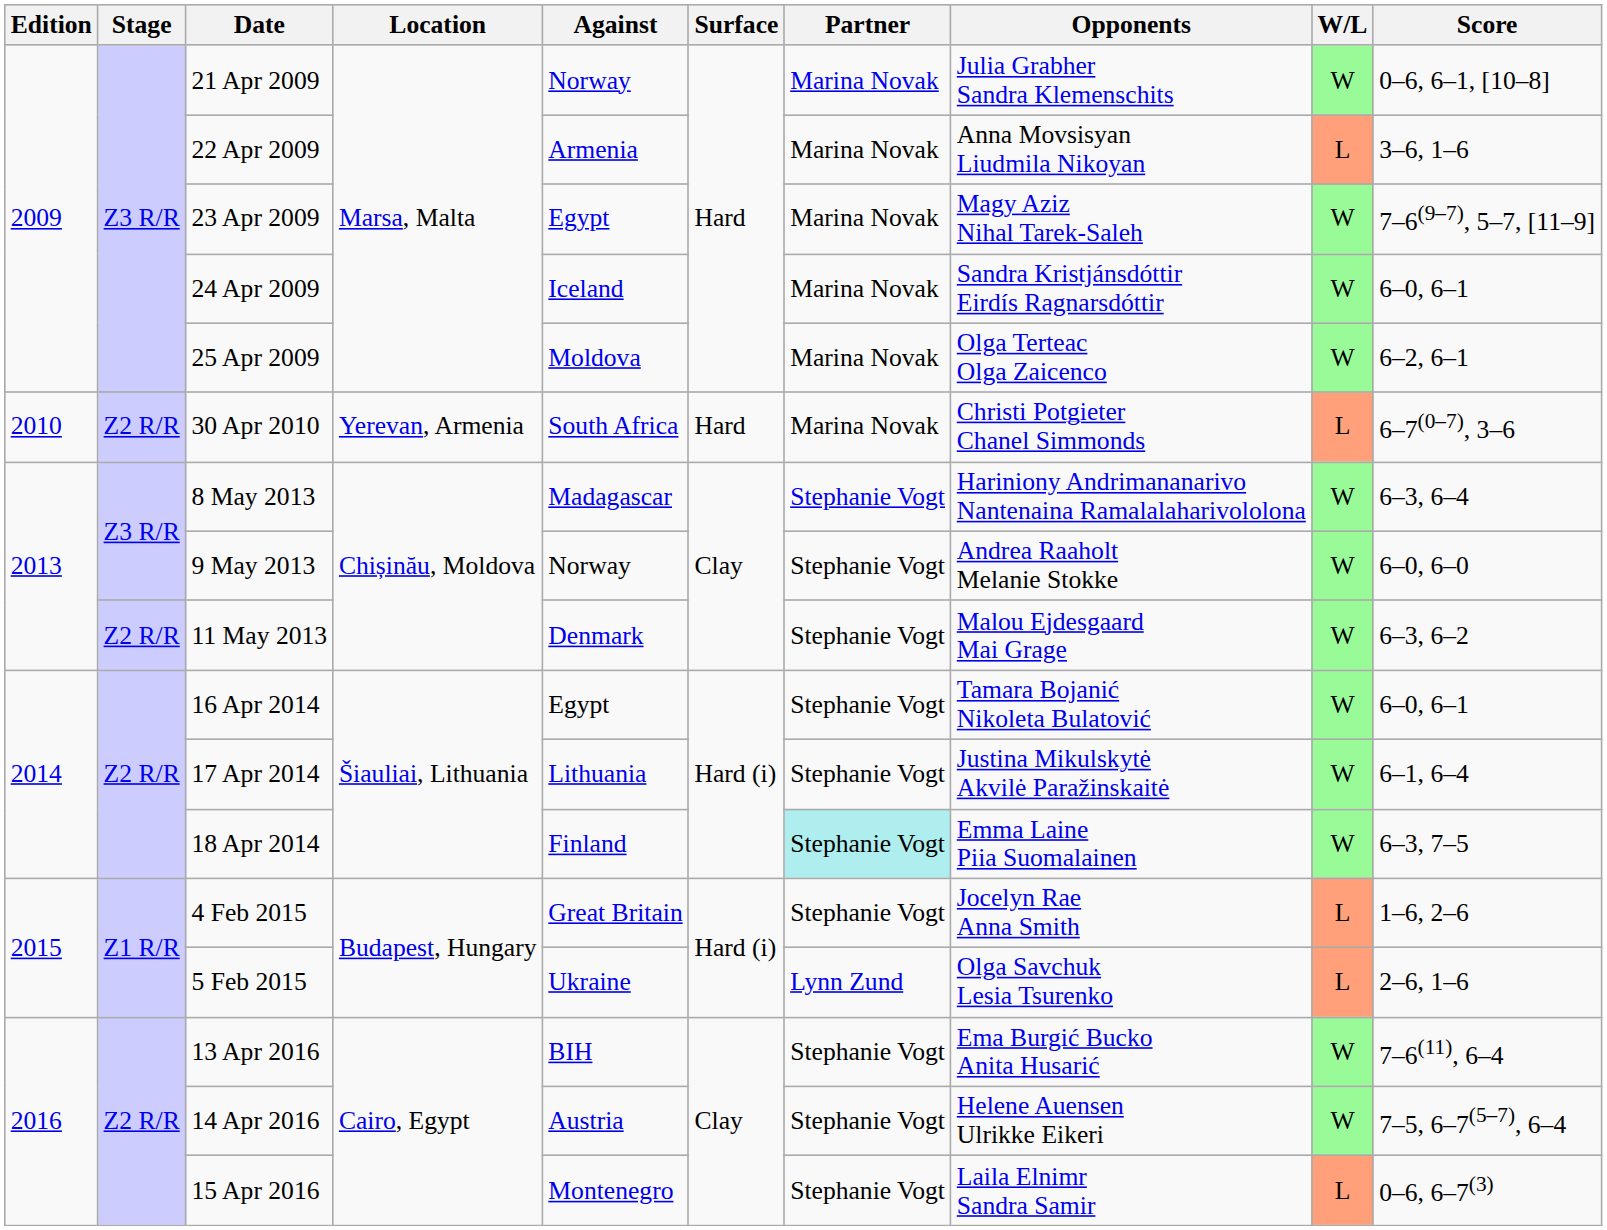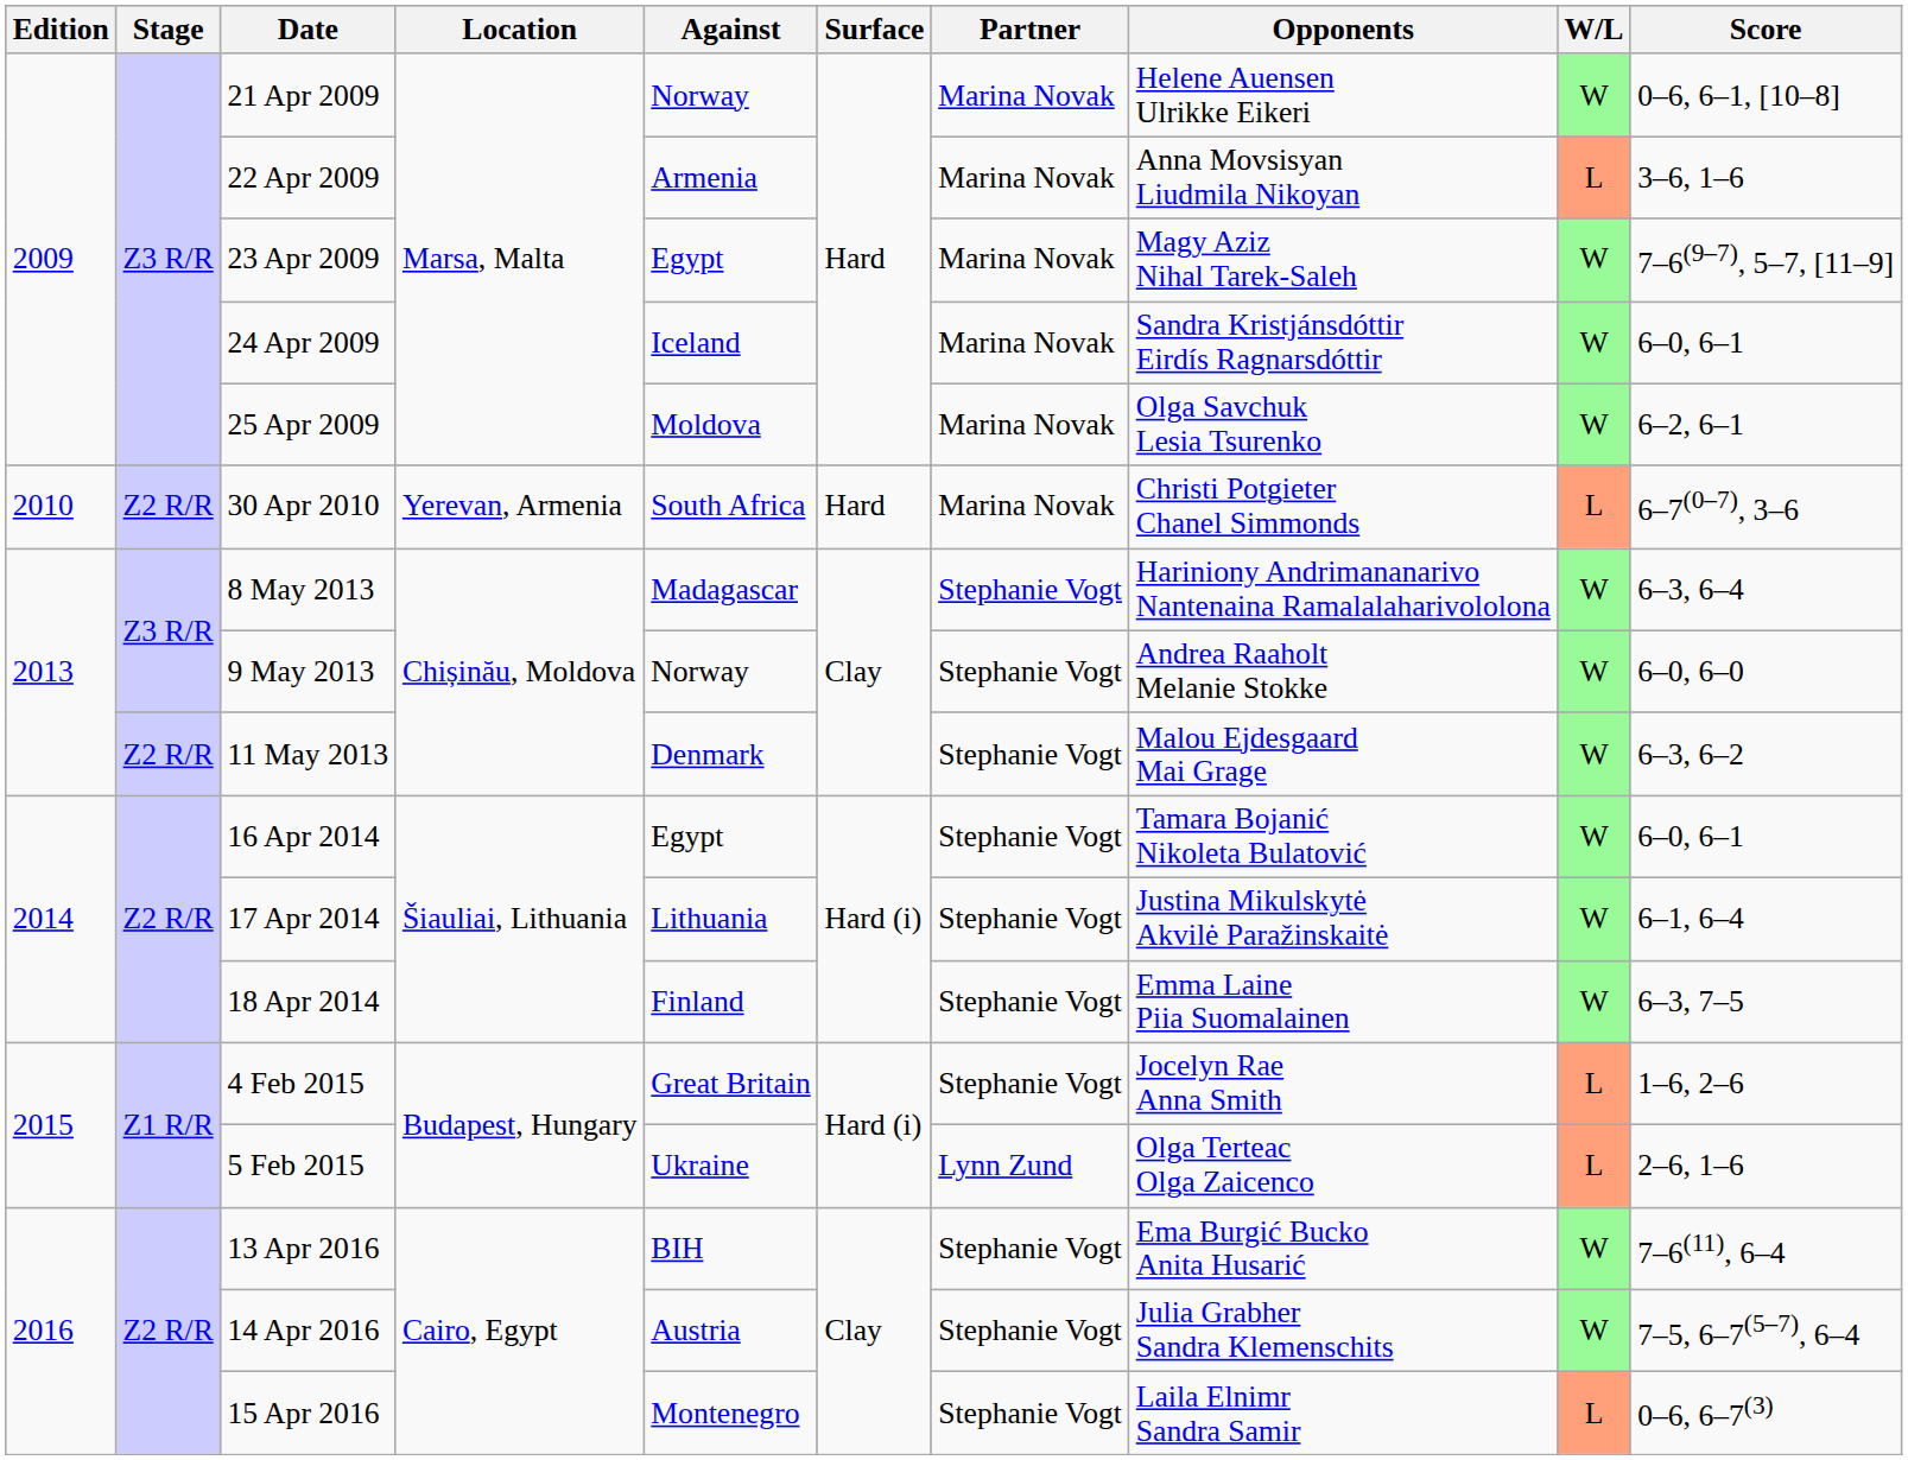21 Apr 2009 | Opponents: Julia Grabher Sandra Klemenschits -> Helene Auensen Ulrikke Eikeri
25 Apr 2009 | Opponents: Olga Terteac Olga Zaicenco -> Olga Savchuk Lesia Tsurenko
18 Apr 2014 | Partner: paleturquoise background -> no background
5 Feb 2015 | Opponents: Olga Savchuk Lesia Tsurenko -> Olga Terteac Olga Zaicenco
14 Apr 2016 | Opponents: Helene Auensen Ulrikke Eikeri -> Julia Grabher Sandra Klemenschits
